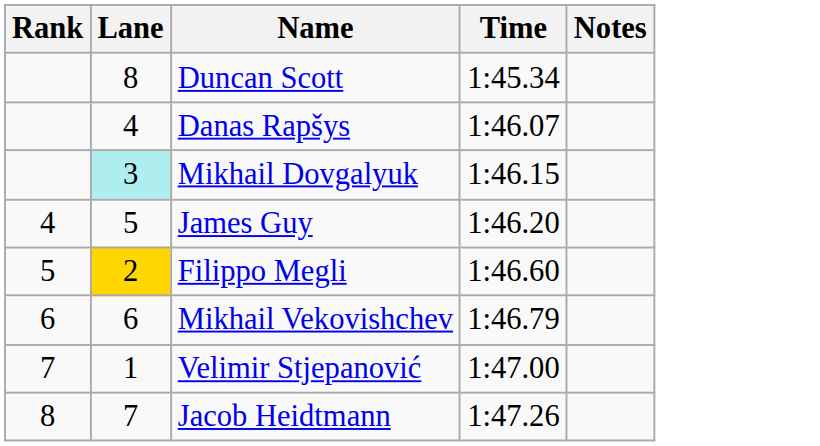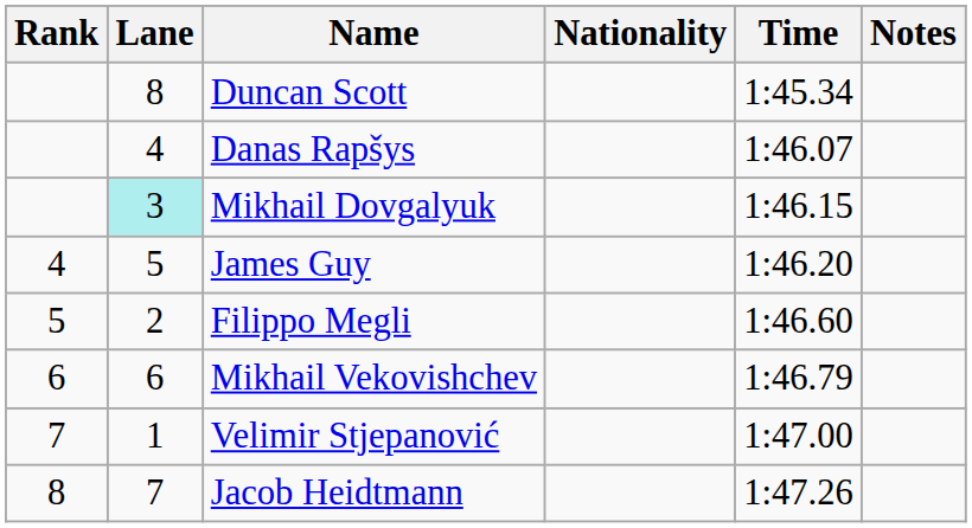+ column: Nationality
Filippo Megli | Lane: gold background -> no background
